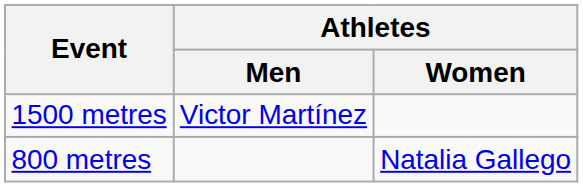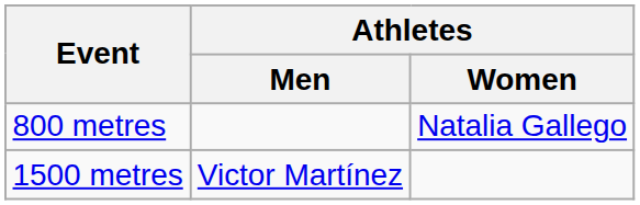rows swapped: 800 metres <-> 1500 metres
